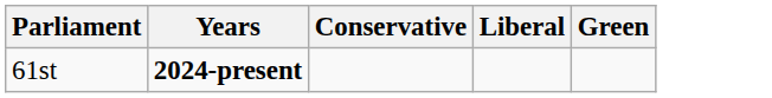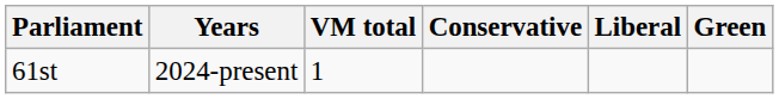+ column: VM total | 1
61st | Years: bold -> normal
